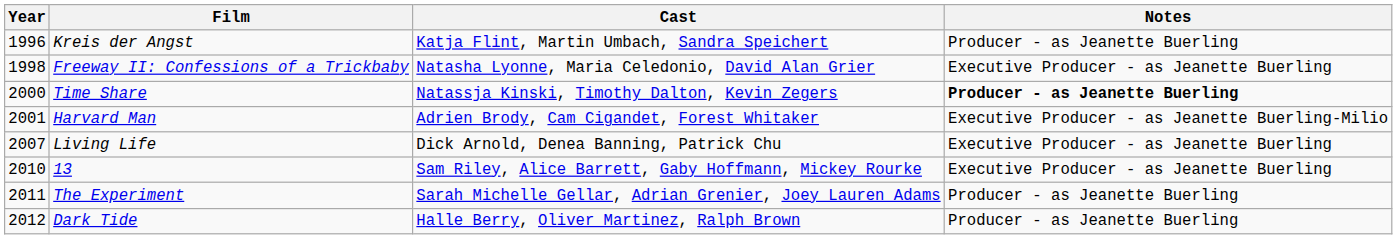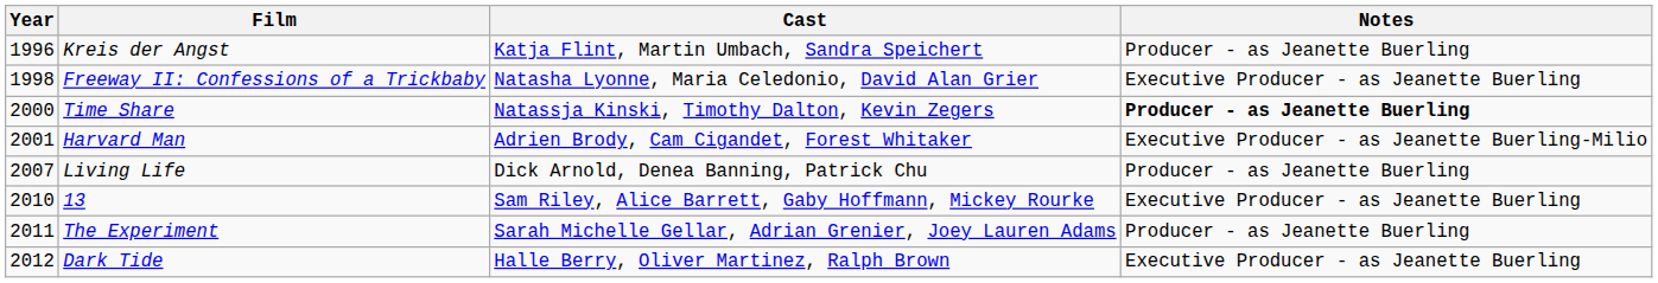Living Life | Notes: Executive Producer - as Jeanette Buerling -> Producer - as Jeanette Buerling
Dark Tide | Notes: Producer - as Jeanette Buerling -> Executive Producer - as Jeanette Buerling
